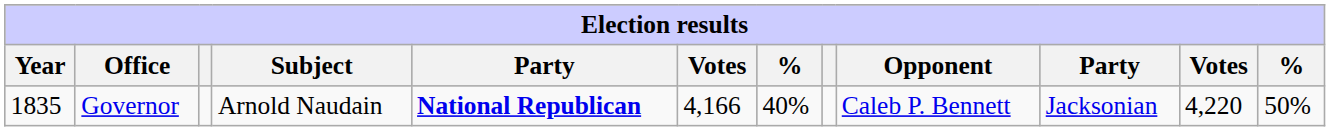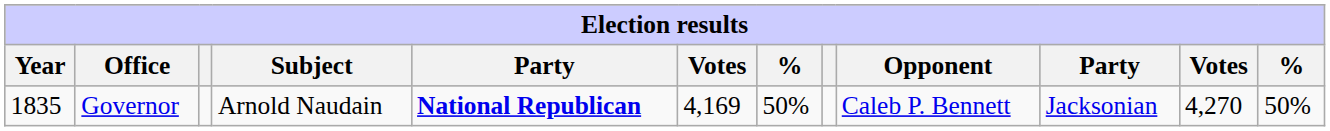Governor | column 6: 4,166 -> 4,169
Governor | column 7: 40% -> 50%
Governor | column 11: 4,220 -> 4,270
